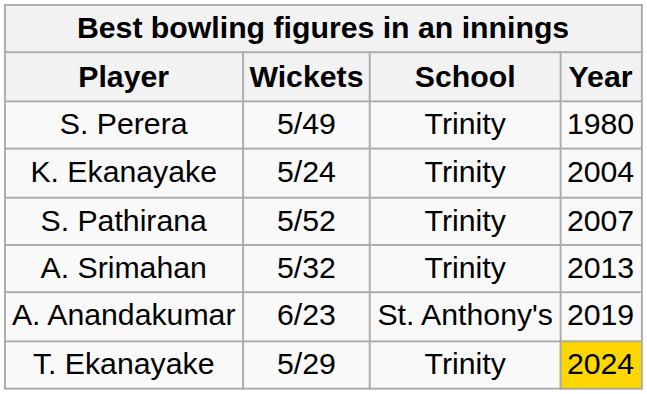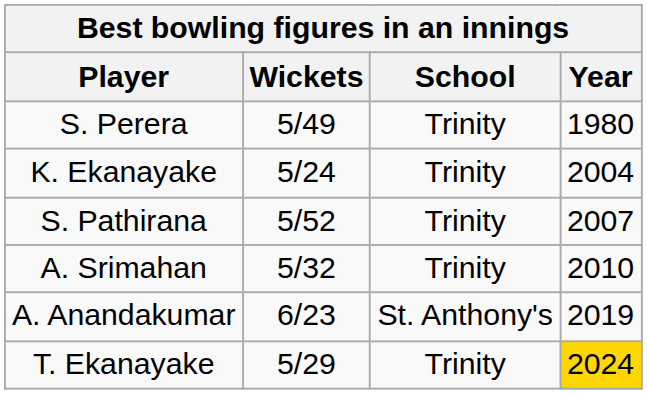A. Srimahan | Year: 2013 -> 2010
